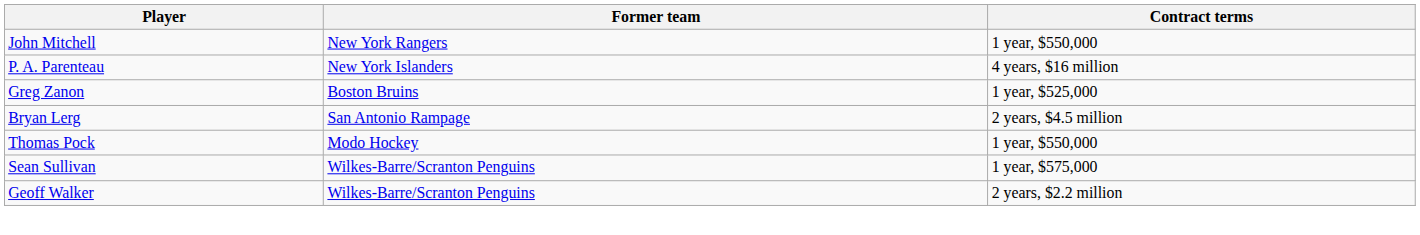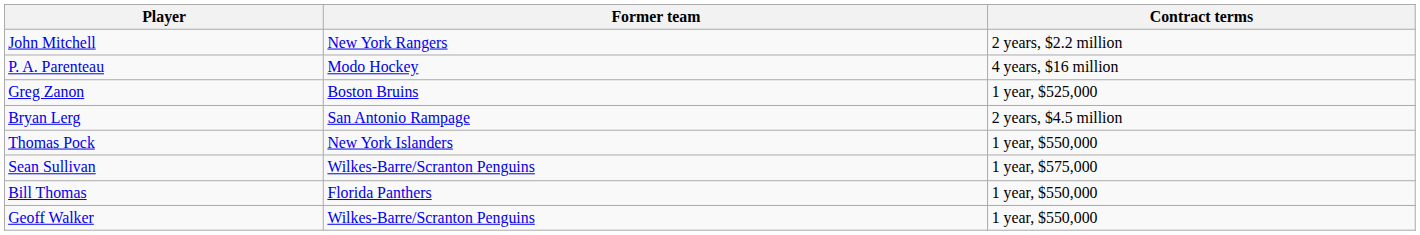John Mitchell | Contract terms: 1 year, $550,000 -> 2 years, $2.2 million
P. A. Parenteau | Former team: New York Islanders -> Modo Hockey
Thomas Pock | Former team: Modo Hockey -> New York Islanders
+ row: Bill Thomas | Florida Panthers | 1 year, $550,000
Geoff Walker | Contract terms: 2 years, $2.2 million -> 1 year, $550,000
